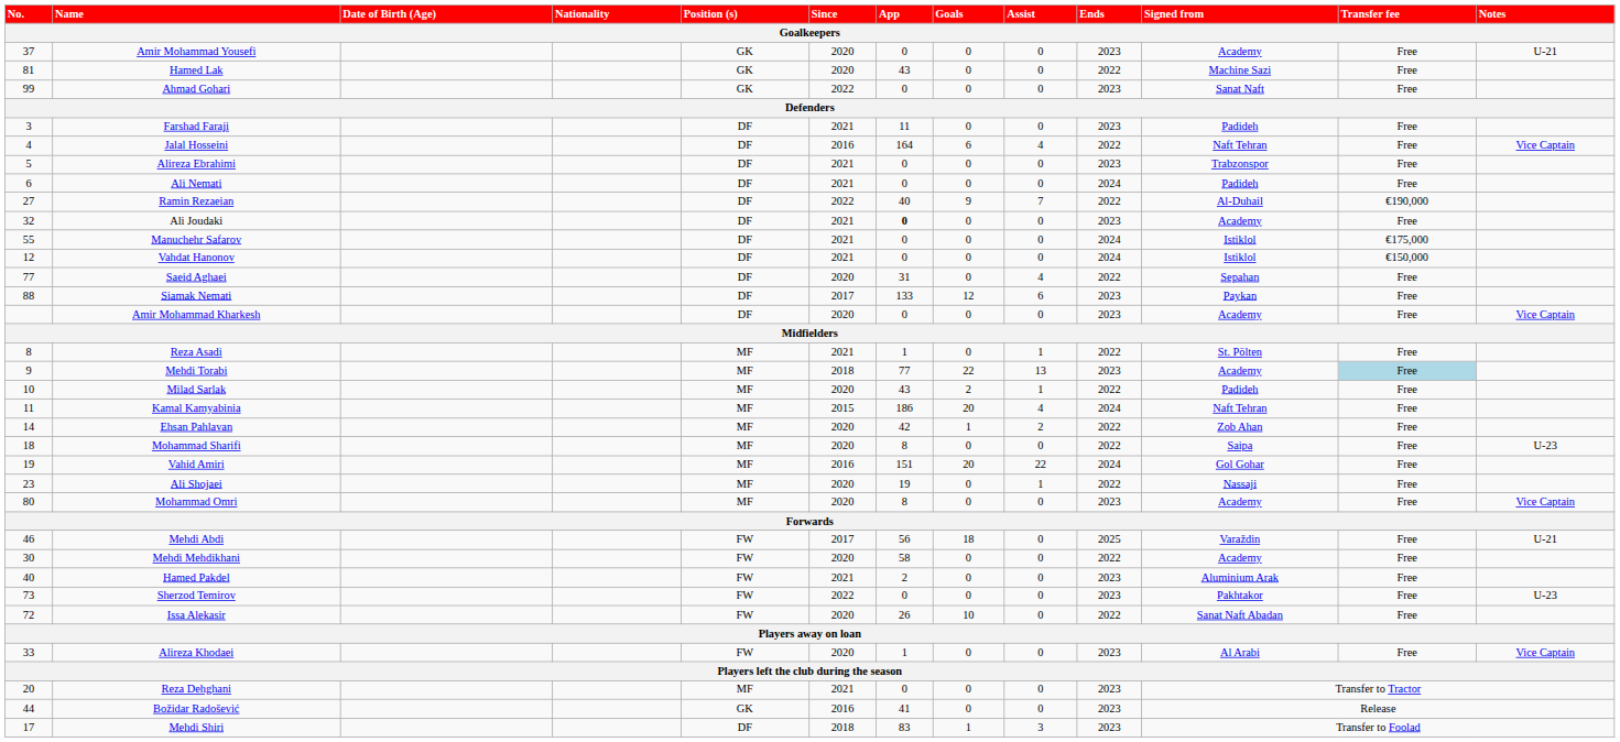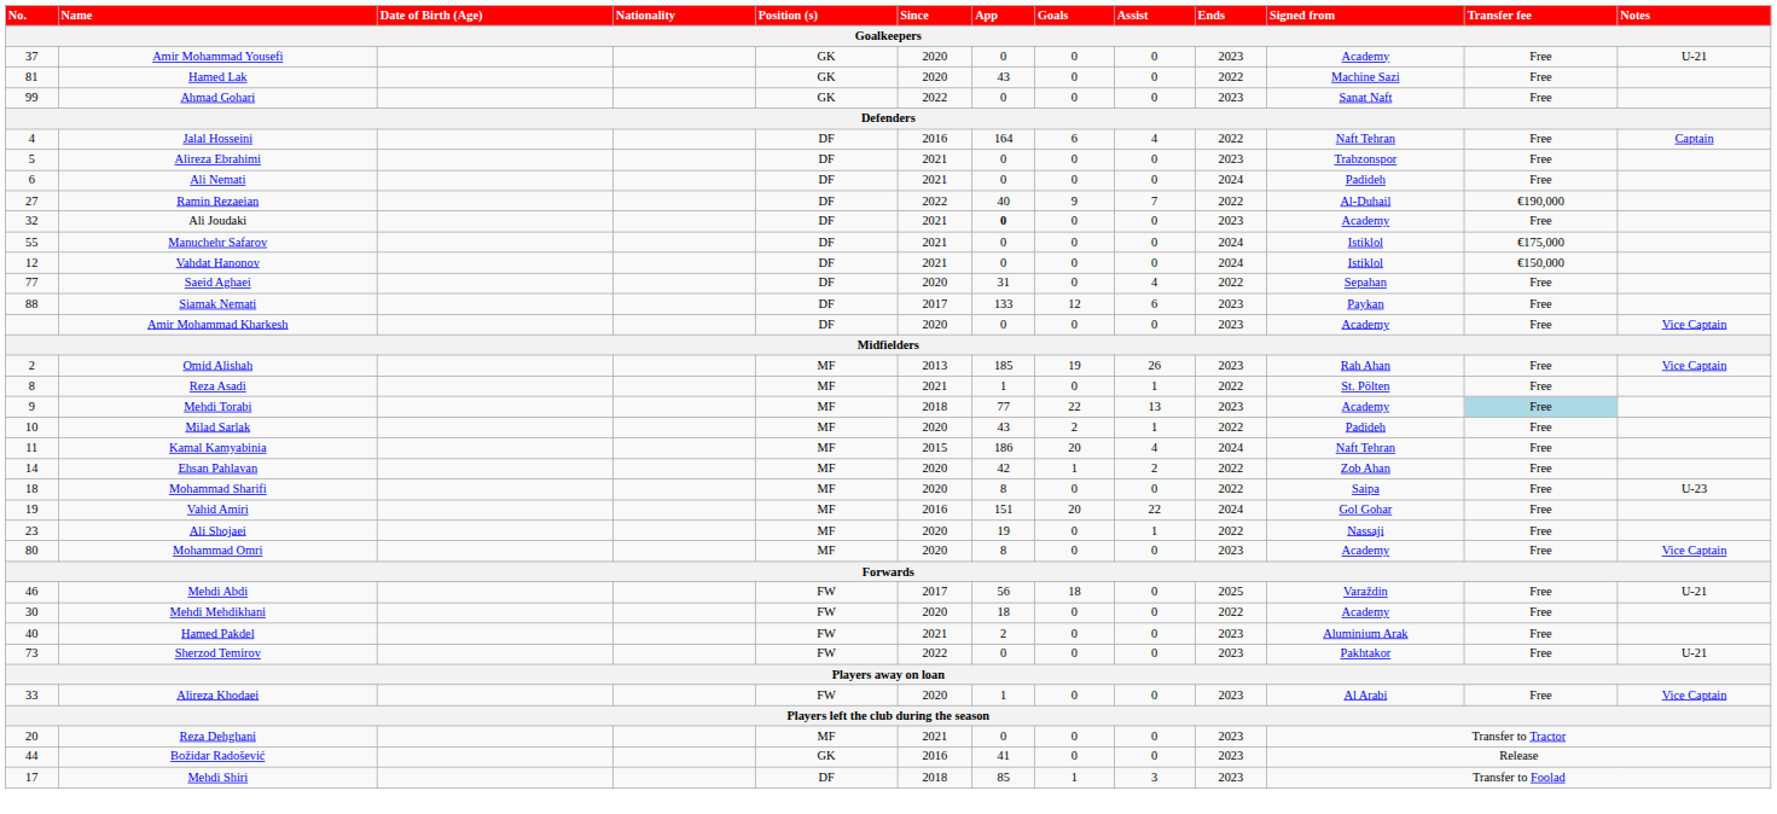- row: 3 | Farshad Faraji | DF | 2021 | 11 | 0 | 0 | 2023 | Padideh | Free
Jalal Hosseini | Notes: Vice Captain -> Captain
+ row: 2 | Omid Alishah | MF | 2013 | 185 | 19 | 26 | 2023 | Rah Ahan | Free | Vice Captain
Mehdi Mehdikhani | App: 58 -> 18
Sherzod Temirov | Notes: U-23 -> U-21
- row: 72 | Issa Alekasir | FW | 2020 | 26 | 10 | 0 | 2022 | Sanat Naft Abadan | Free
Mehdi Shiri | App: 83 -> 85
